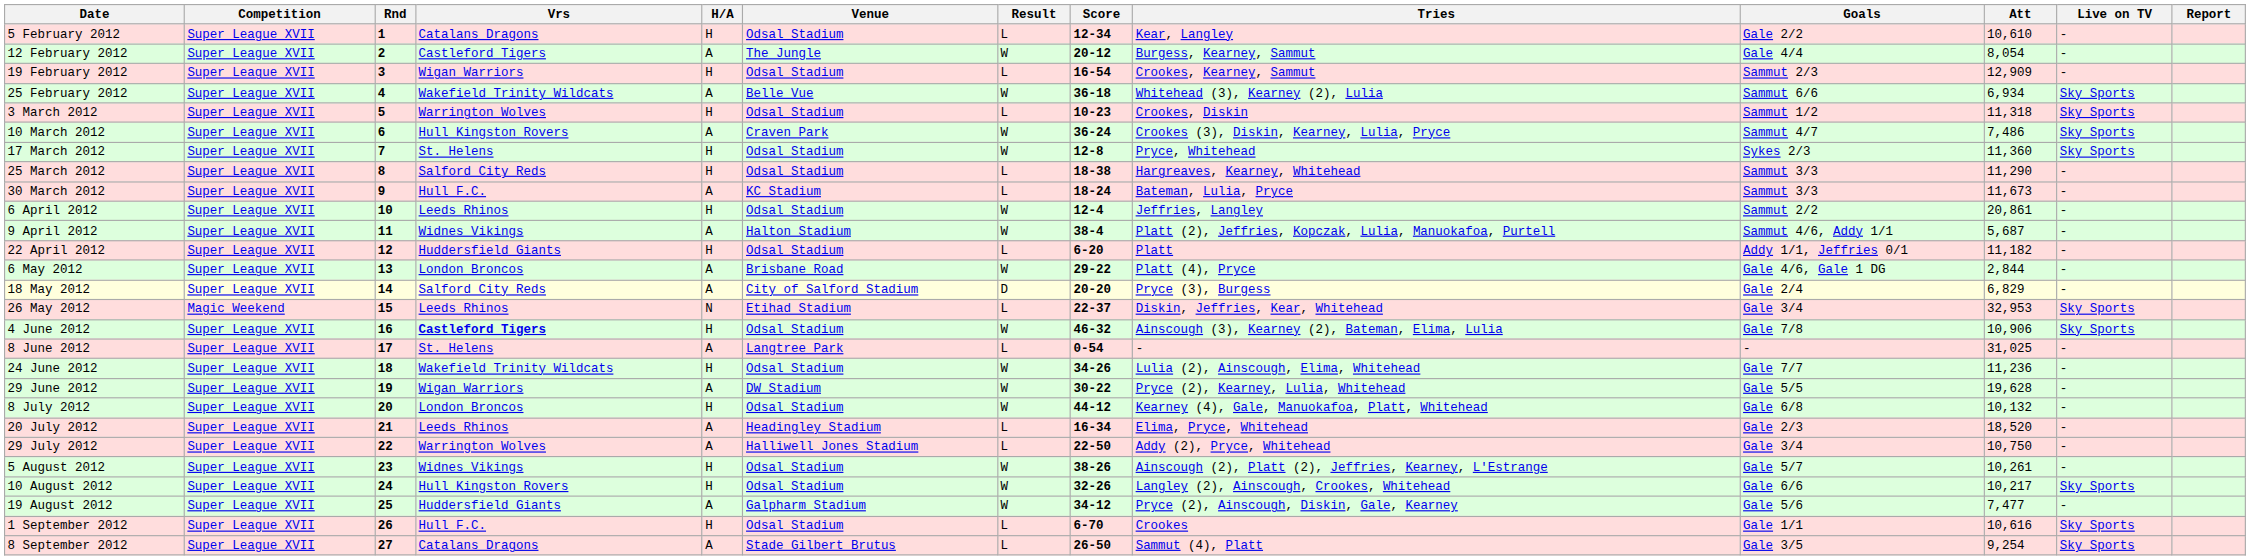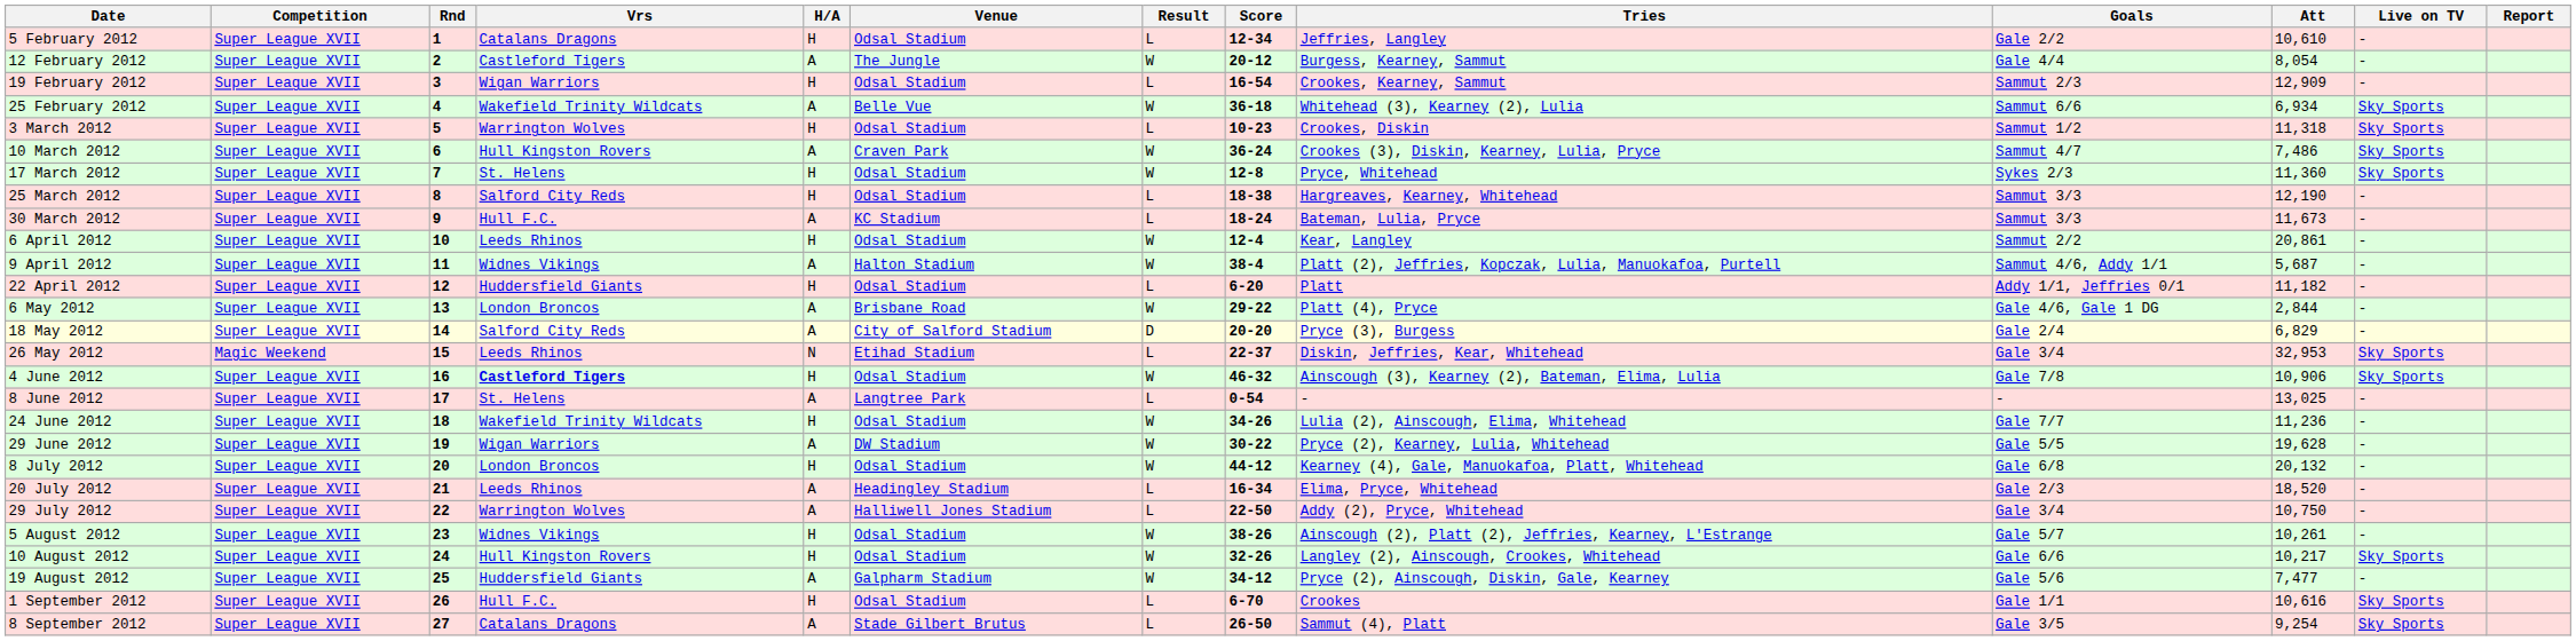5 February 2012 | Tries: Kear, Langley -> Jeffries, Langley
25 March 2012 | Att: 11,290 -> 12,190
6 April 2012 | Tries: Jeffries, Langley -> Kear, Langley
8 June 2012 | Att: 31,025 -> 13,025
8 July 2012 | Att: 10,132 -> 20,132
